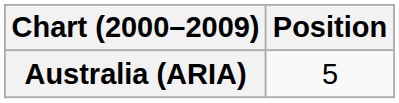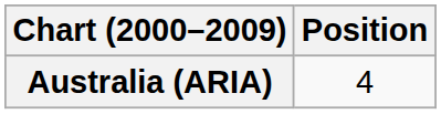Australia (ARIA) | Position: 5 -> 4
